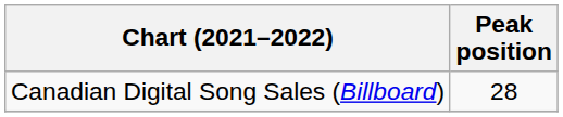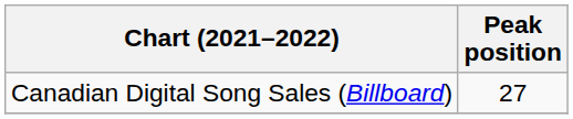Canadian Digital Song Sales (Billboard) | Peak position: 28 -> 27
